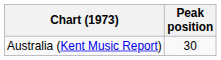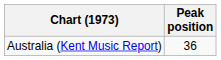Australia (Kent Music Report) | Peak position: 30 -> 36
